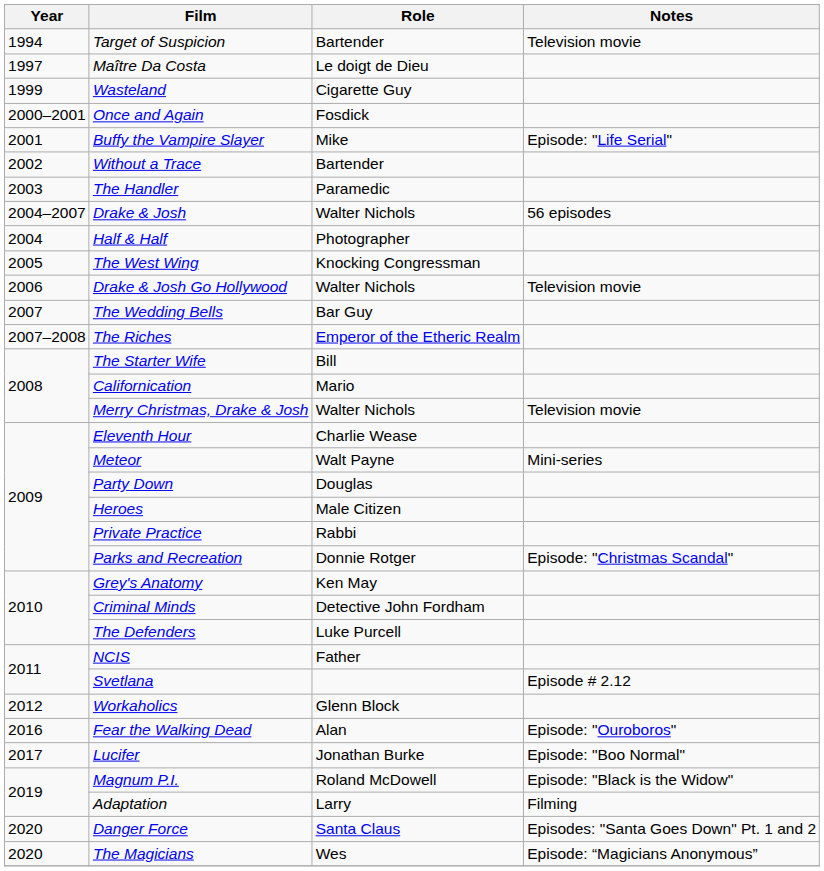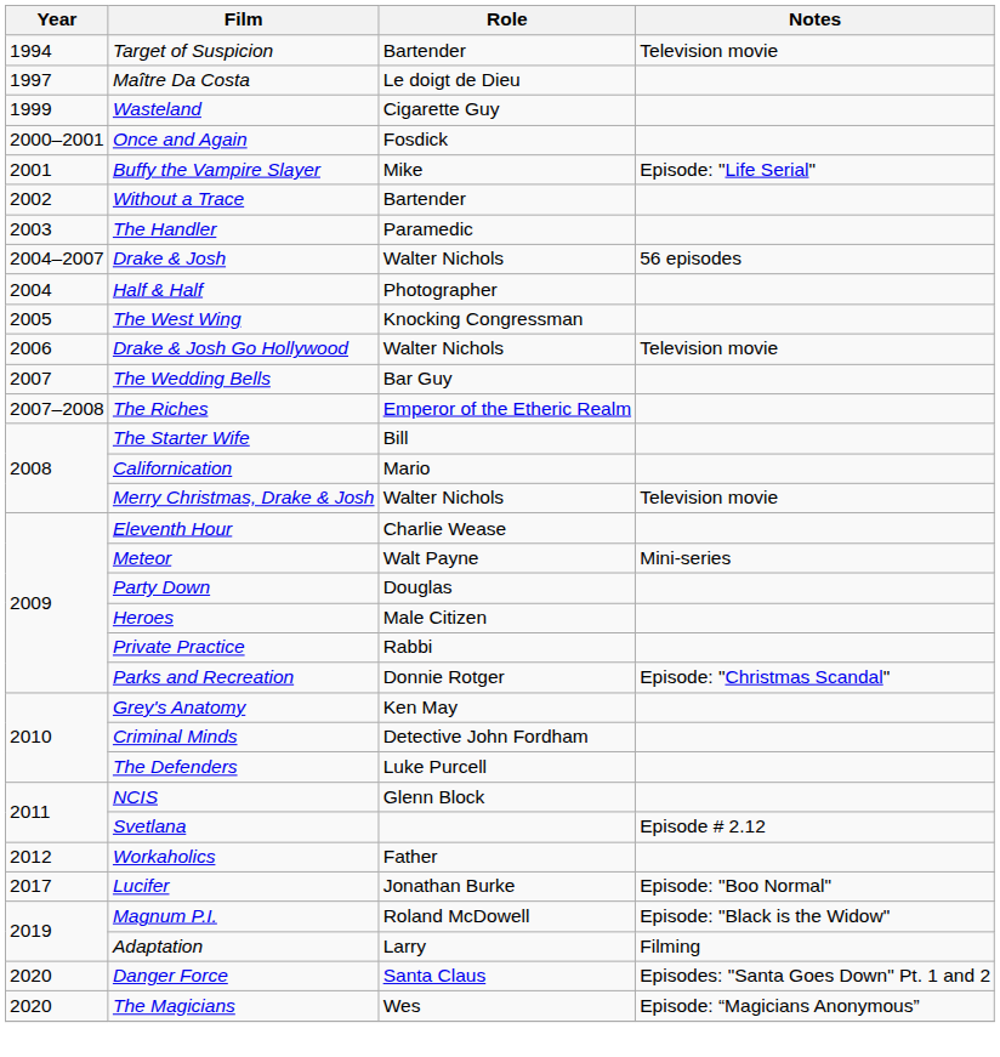NCIS | Role: Father -> Glenn Block
Workaholics | Role: Glenn Block -> Father
- row: 2016 | Fear the Walking Dead | Alan | Episode: "Ouroboros"
